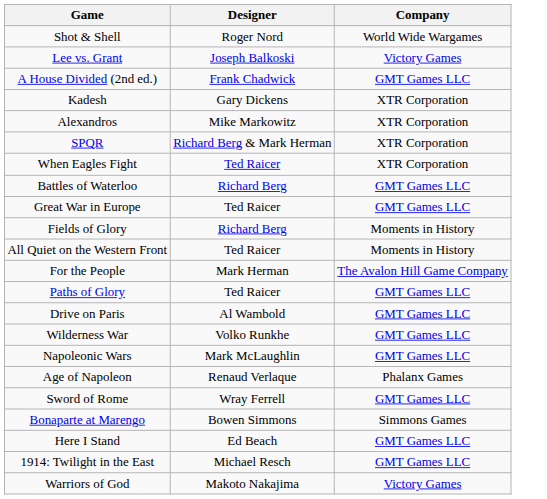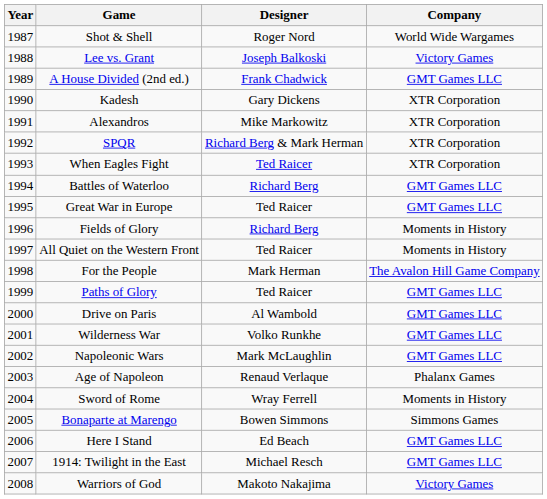+ column: Year | 1987 | 1988 | 1989 | 1990 | 1991 | 1992 | 1993 | 1994 | 1995 | 1996 | 1997 | 1998 | 1999 | 2000 | 2001 | 2002 | 2003 | 2004 | 2005 | 2006 | 2007 | 2008
Sword of Rome | Company: GMT Games LLC -> Moments in History
